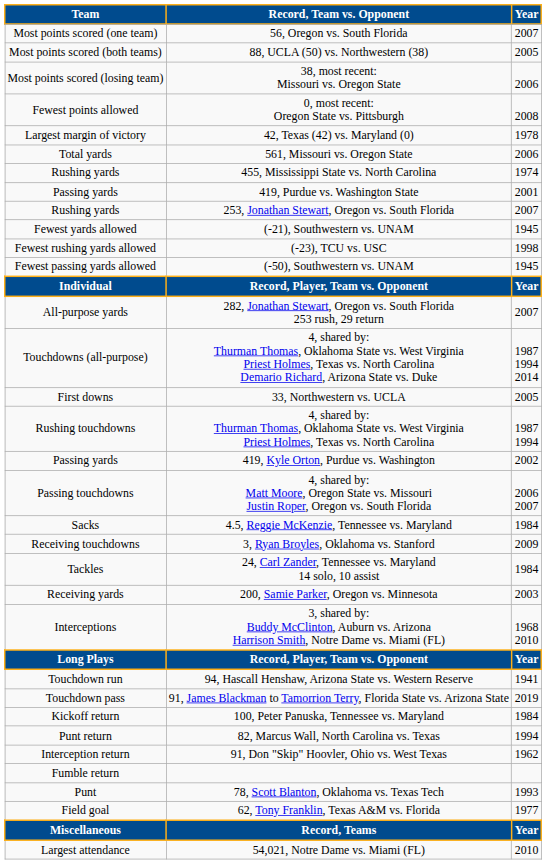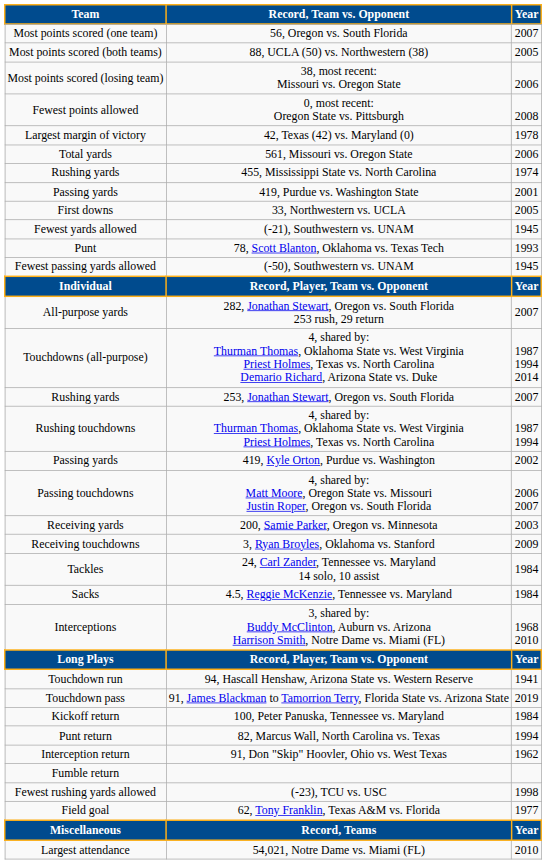rows swapped: 33, Northwestern vs. UCLA <-> 253, Jonathan Stewart, Oregon vs. South Florida
rows swapped: (-23), TCU vs. USC <-> 78, Scott Blanton, Oklahoma vs. Texas Tech
rows swapped: 200, Samie Parker, Oregon vs. Minnesota <-> 4.5, Reggie McKenzie, Tennessee vs. Maryland
